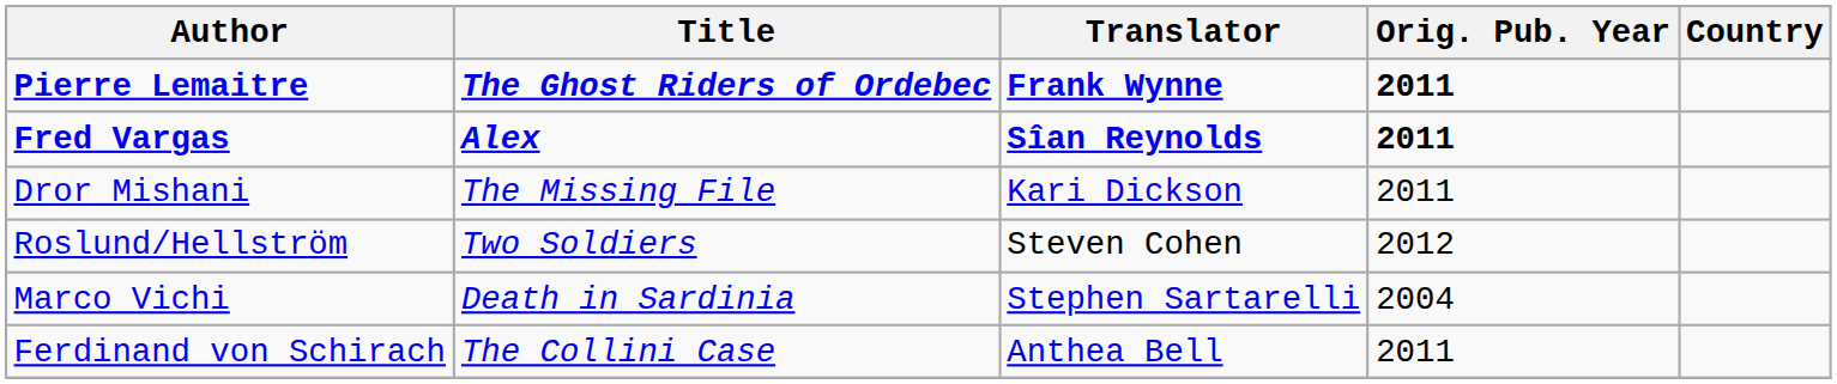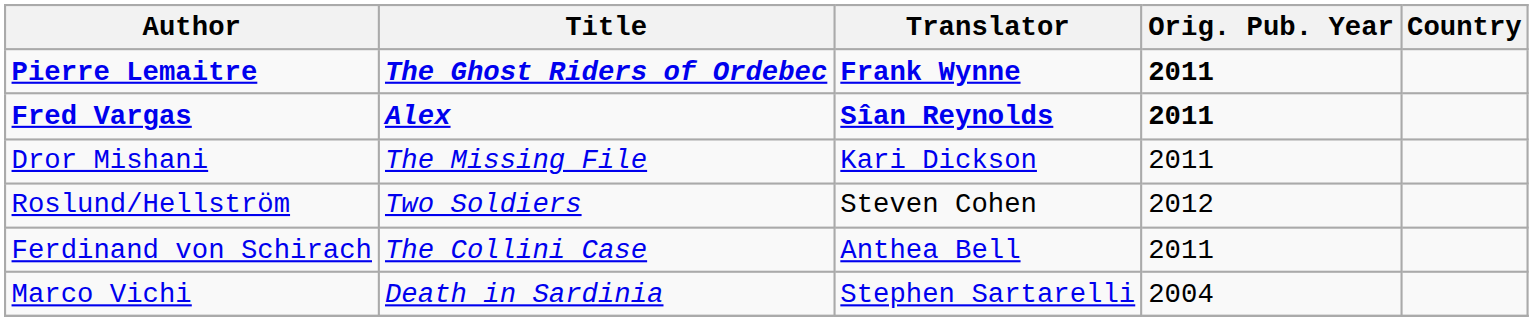rows swapped: Ferdinand von Schirach <-> Marco Vichi
